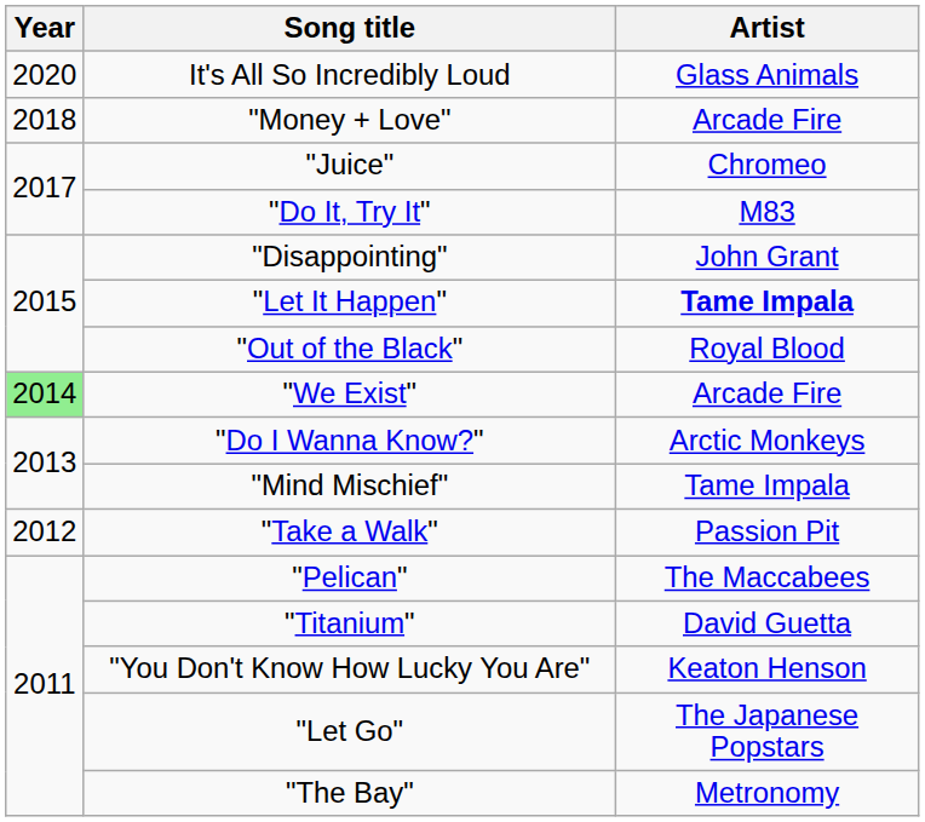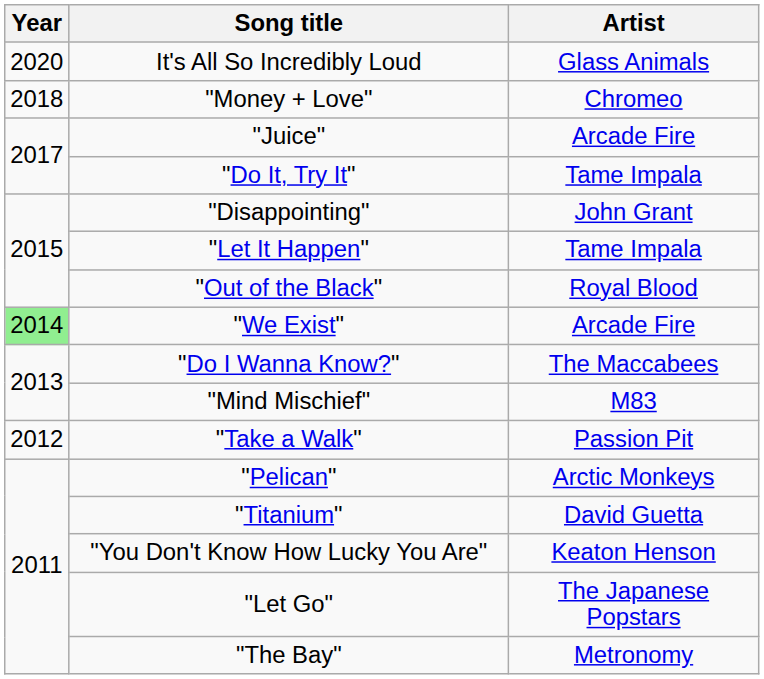"Money + Love" | Artist: Arcade Fire -> Chromeo
"Juice" | Artist: Chromeo -> Arcade Fire
"Do It, Try It" | Artist: M83 -> Tame Impala
"Let It Happen" | Artist: bold -> normal
"Do I Wanna Know?" | Artist: Arctic Monkeys -> The Maccabees
"Mind Mischief" | Artist: Tame Impala -> M83
"Pelican" | Artist: The Maccabees -> Arctic Monkeys
